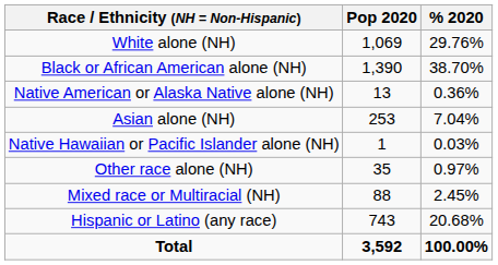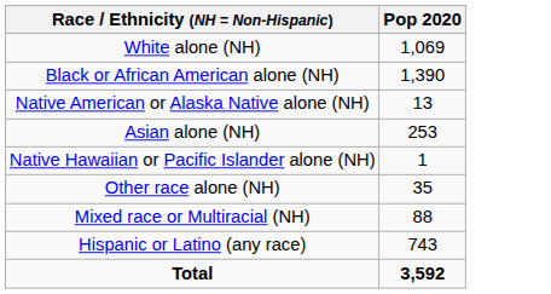- column: % 2020 | 29.76% | 38.70% | 0.36% | 7.04% | 0.03% | 0.97% | 2.45% | 20.68% | 100.00%
